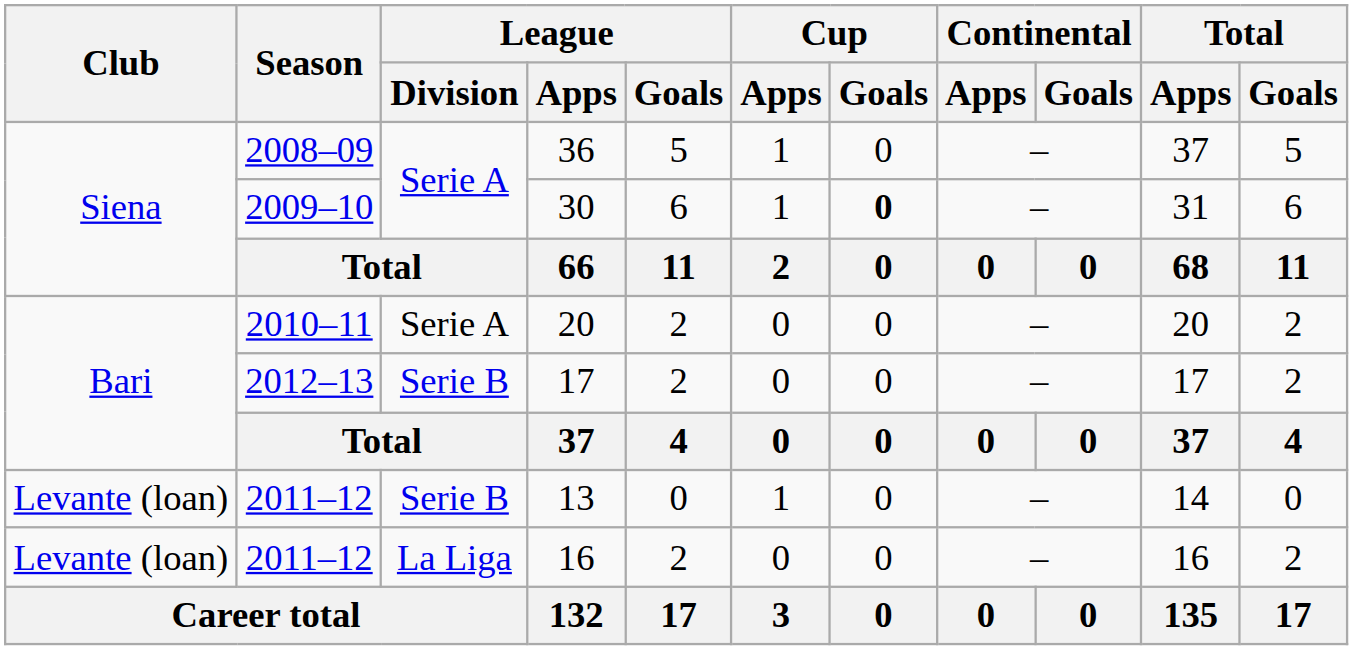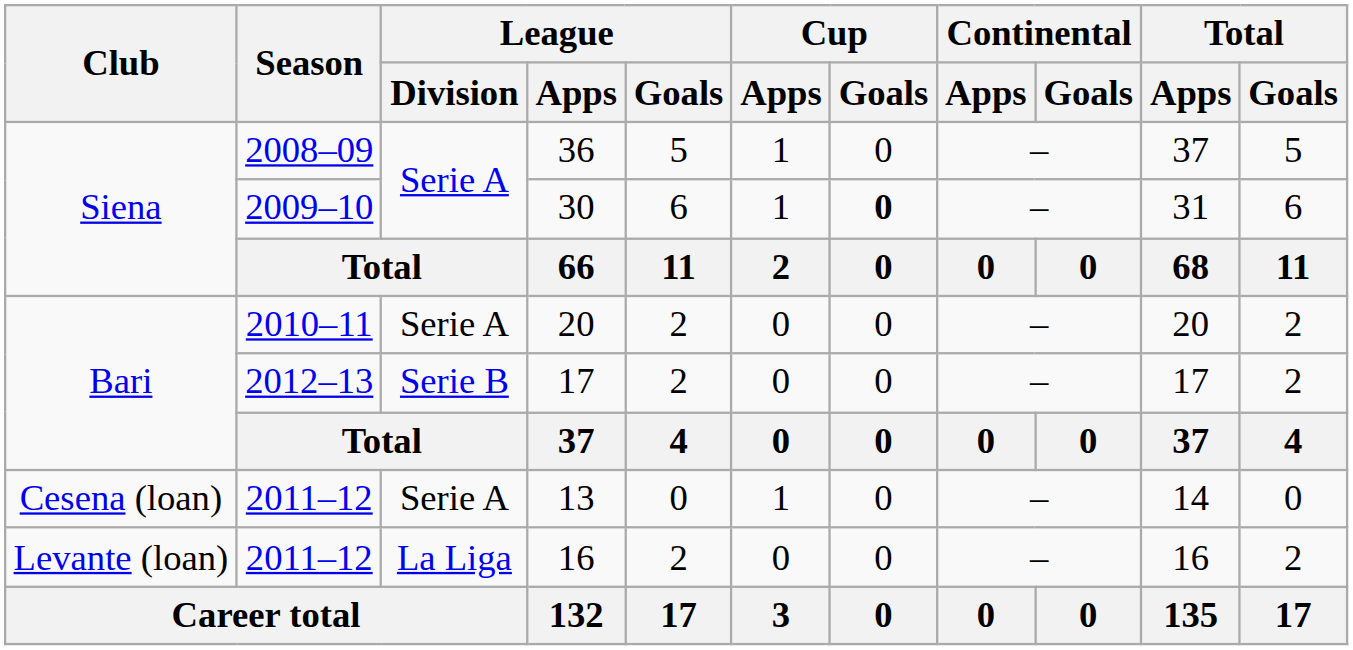13 | Club: Levante (loan) -> Cesena (loan)
13 | League / Division: Serie B -> Serie A
